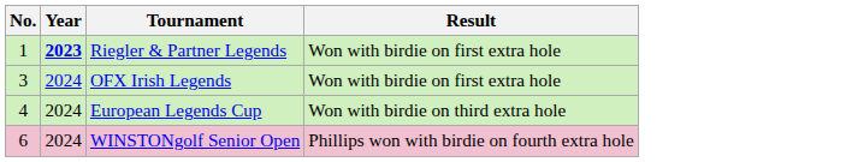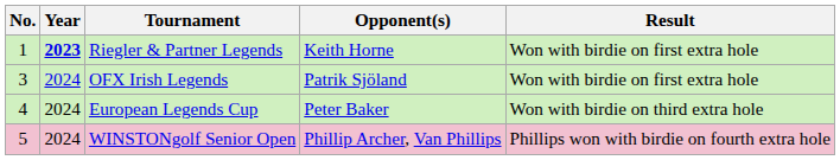+ column: Opponent(s) | Keith Horne | Patrik Sjöland | Peter Baker | Phillip Archer, Van Phillips
WINSTONgolf Senior Open | No.: 6 -> 5
